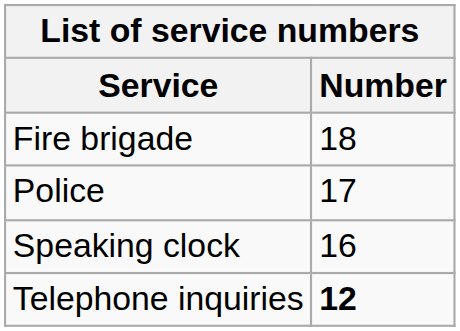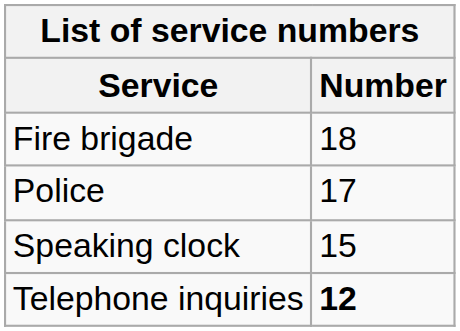Speaking clock | Number: 16 -> 15
